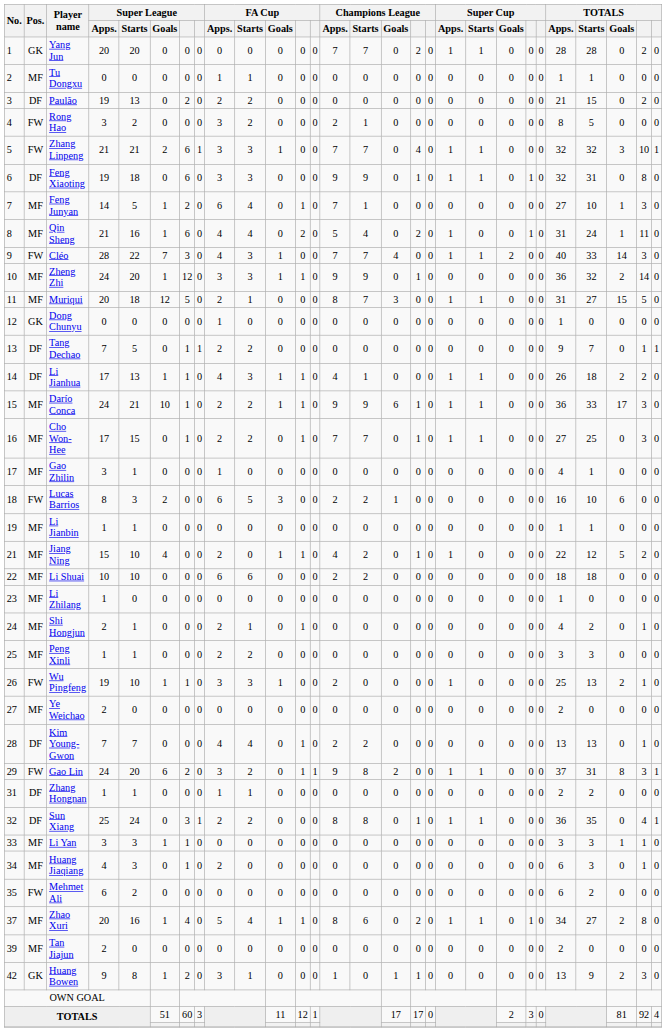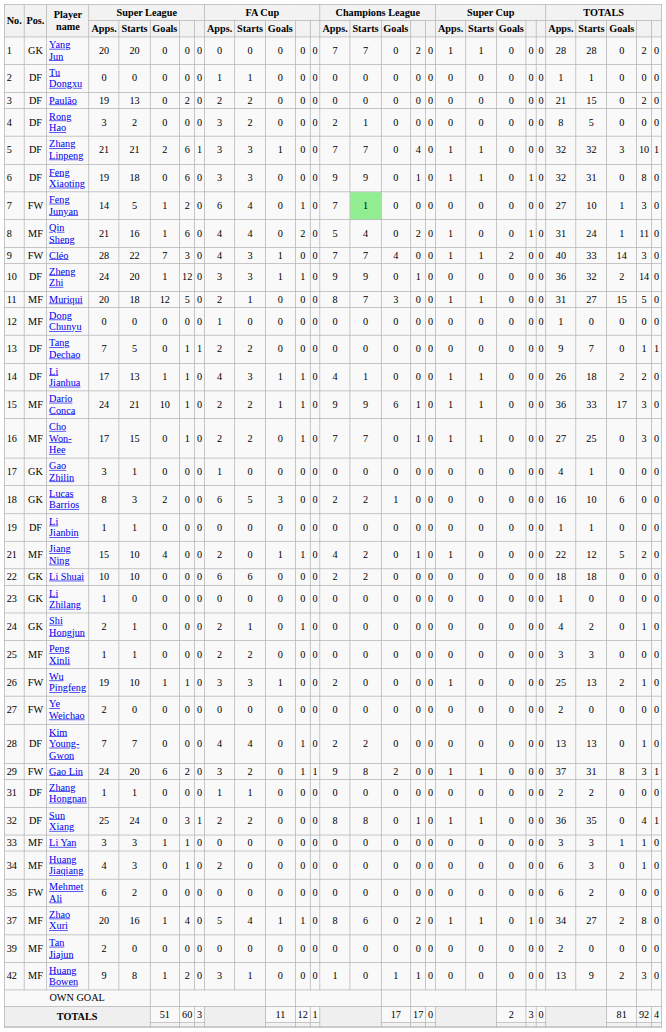Tu Dongxu | Pos.: MF -> DF
Rong Hao | Pos.: FW -> DF
Zhang Linpeng | Pos.: FW -> DF
Feng Junyan | Pos.: MF -> FW
Feng Junyan | Champions League / Starts: no background -> lightgreen background
Zheng Zhi | Pos.: MF -> DF
Dong Chunyu | Pos.: GK -> MF
Gao Zhilin | Pos.: MF -> GK
Lucas Barrios | Pos.: FW -> GK
Li Jianbin | Pos.: MF -> DF
Li Shuai | Pos.: MF -> GK
Li Zhilang | Pos.: MF -> GK
Shi Hongjun | Pos.: MF -> GK
Ye Weichao | Pos.: MF -> FW
Huang Bowen | Pos.: GK -> MF
